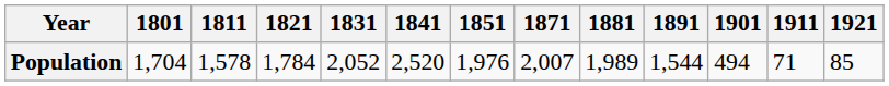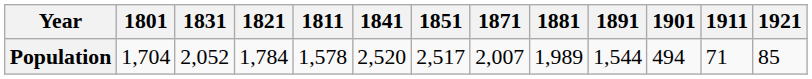columns swapped: 1811 <-> 1831
Population | 1851: 1,976 -> 2,517
